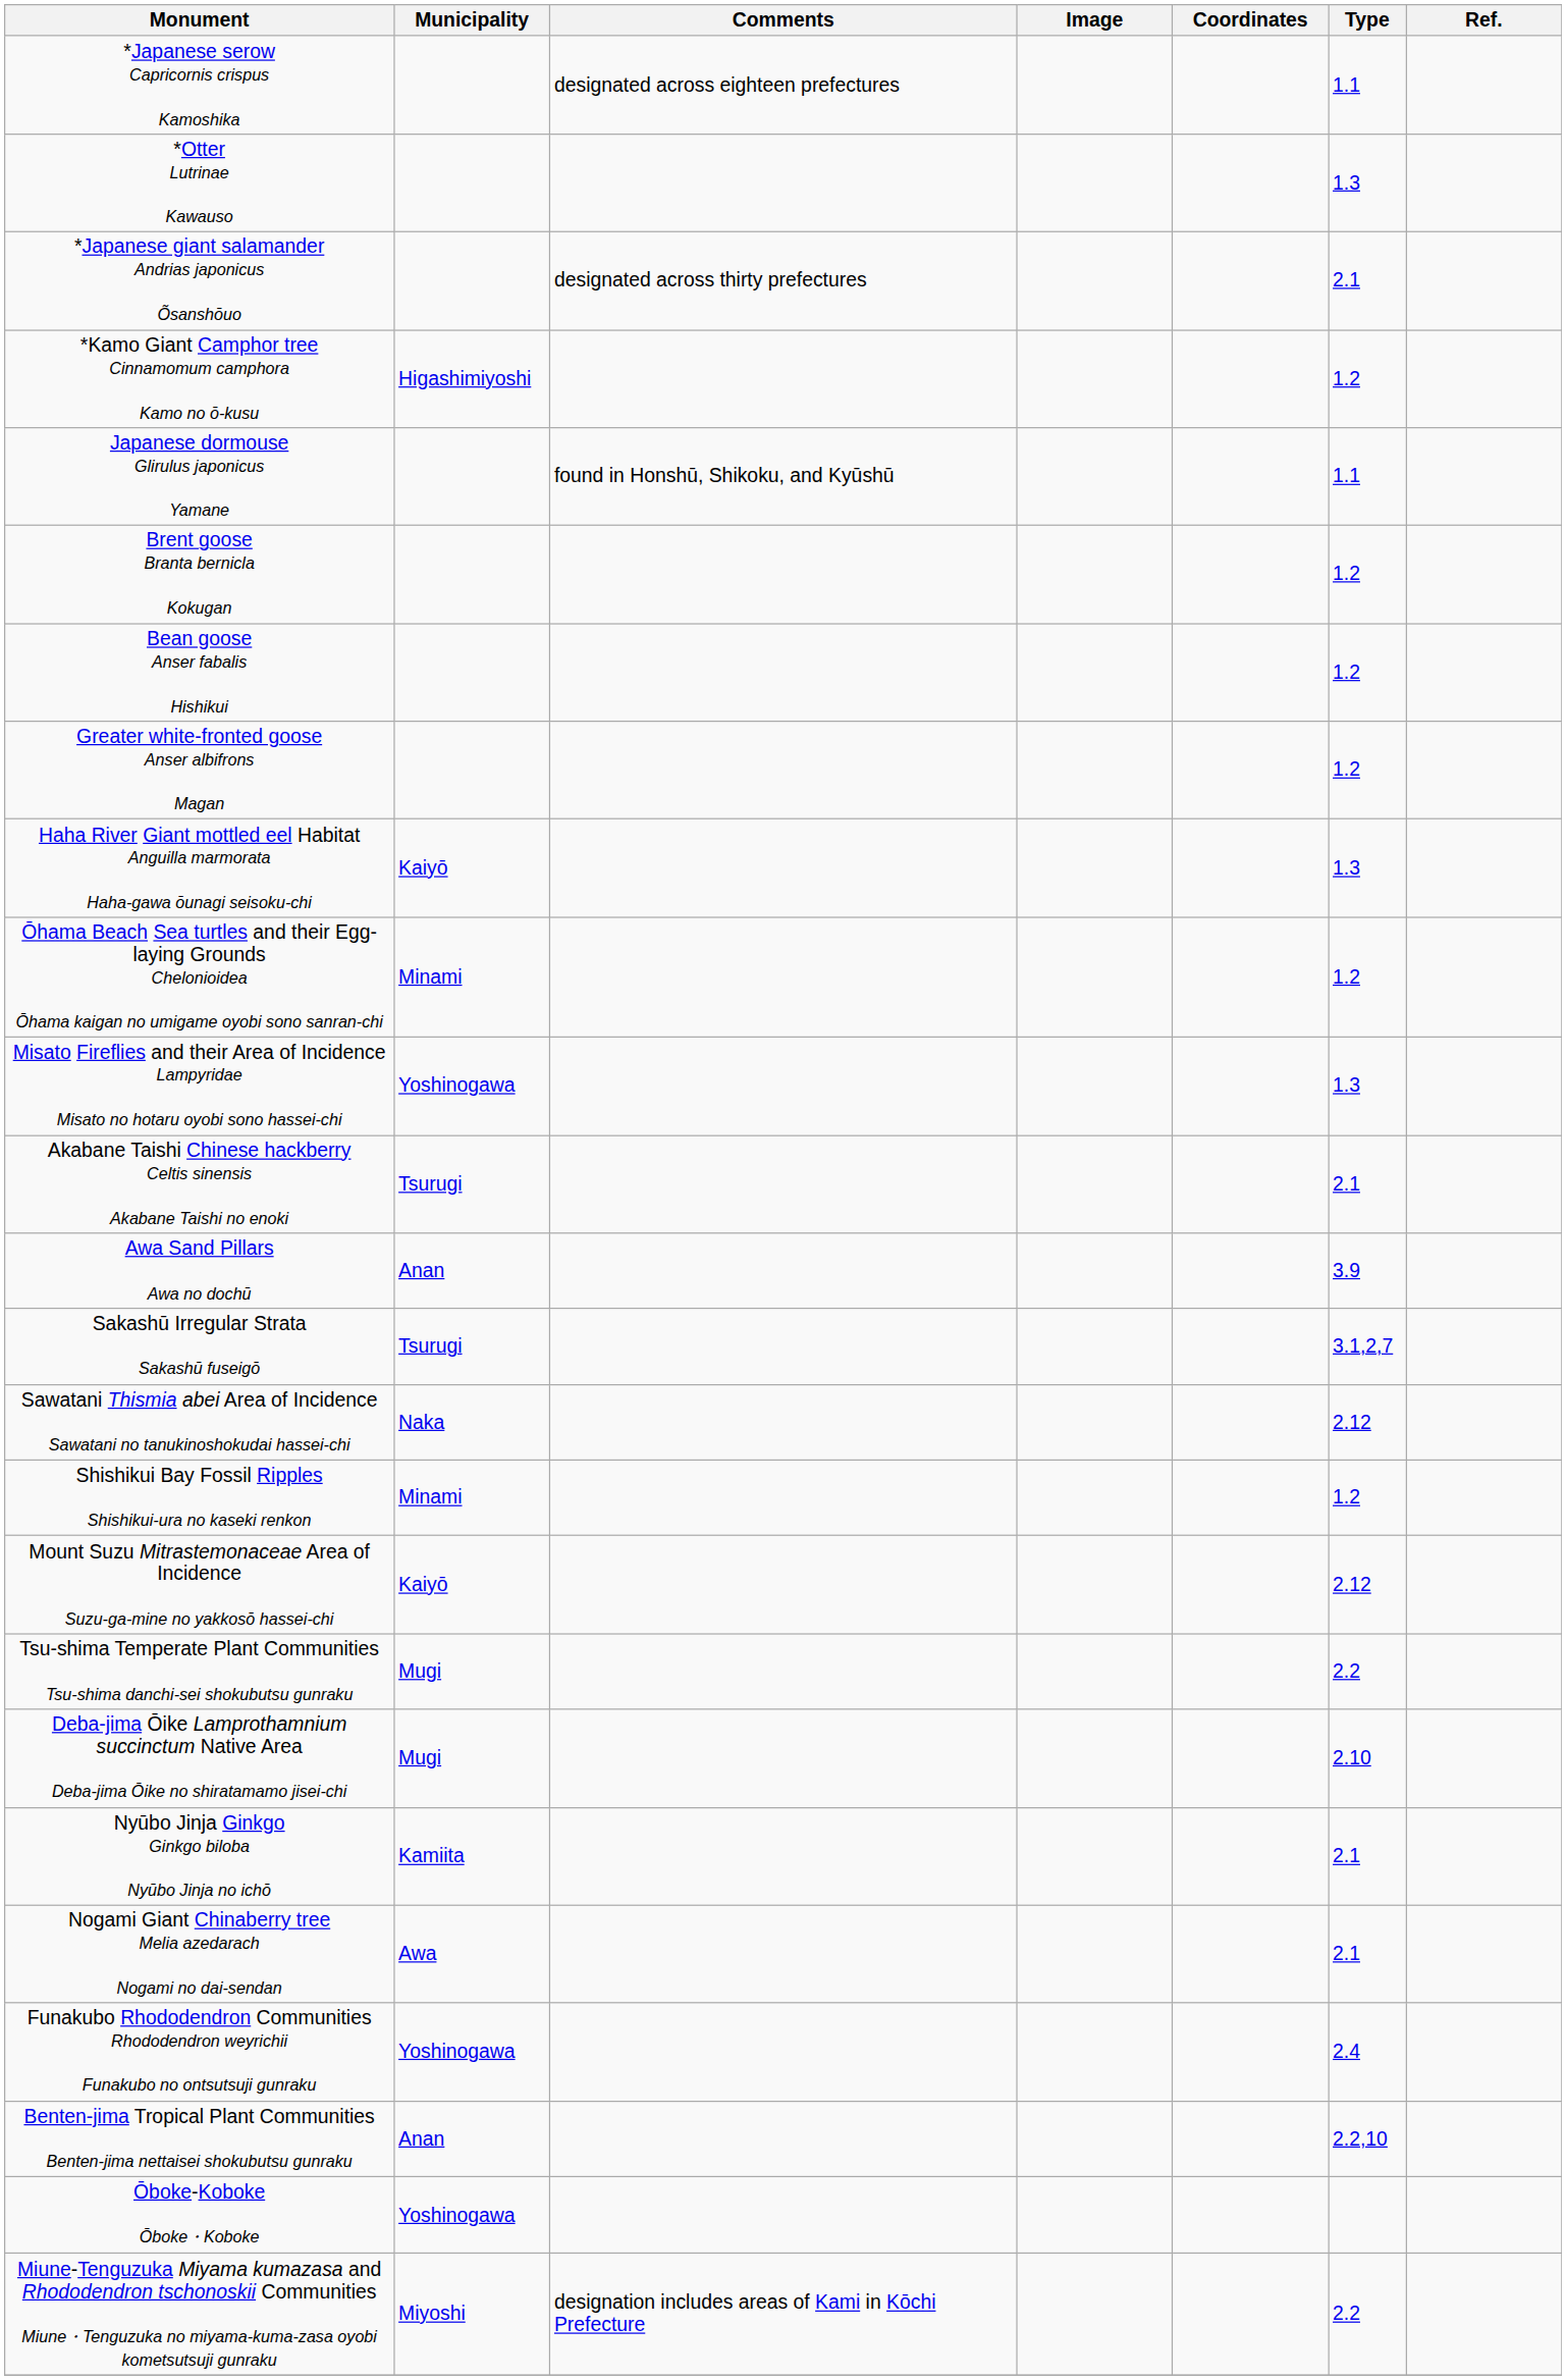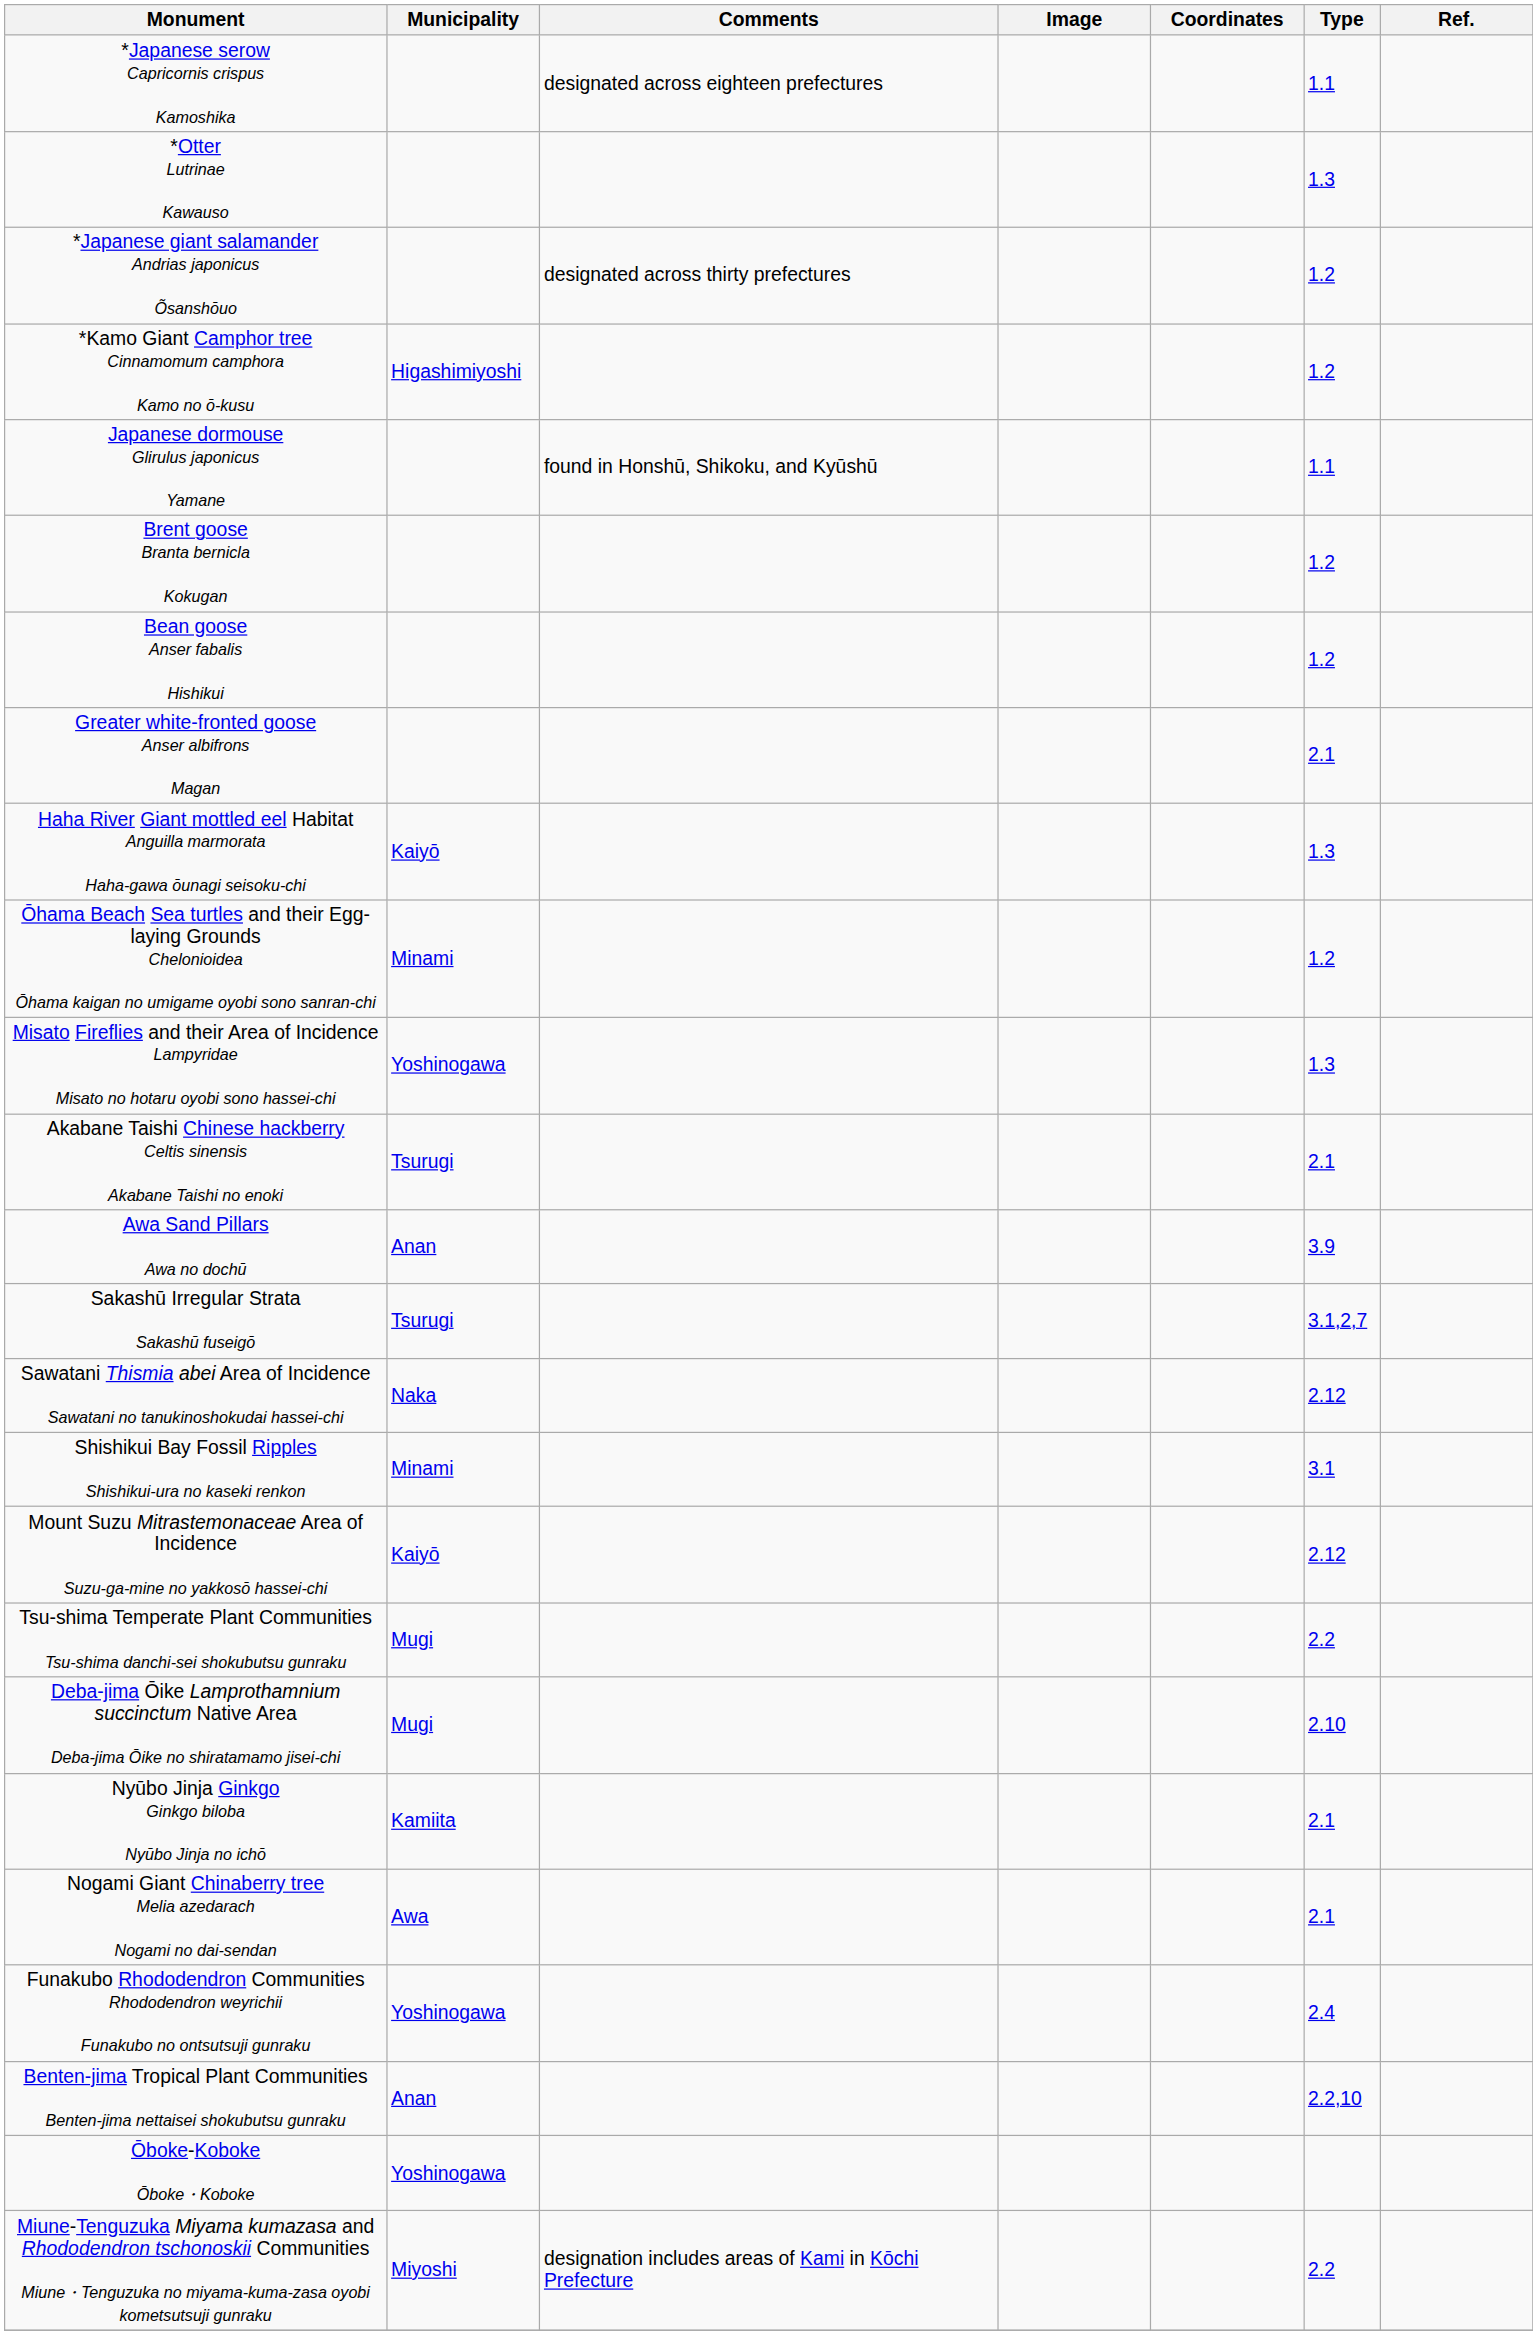*Japanese giant salamander Andrias japonicus Õsanshōuo | Type: 2.1 -> 1.2
Greater white-fronted goose Anser albifrons Magan | Type: 1.2 -> 2.1
Shishikui Bay Fossil Ripples Shishikui-ura no kaseki renkon | Type: 1.2 -> 3.1
